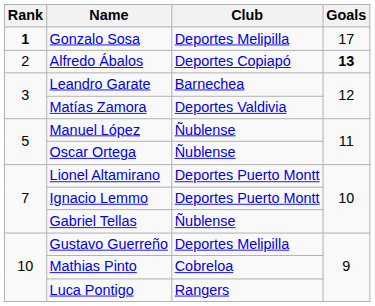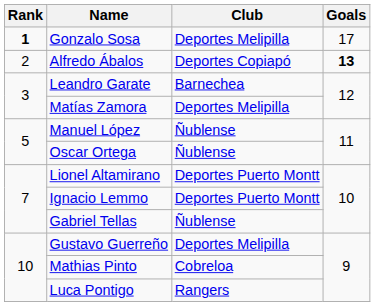Matías Zamora | Club: Deportes Valdivia -> Deportes Melipilla
